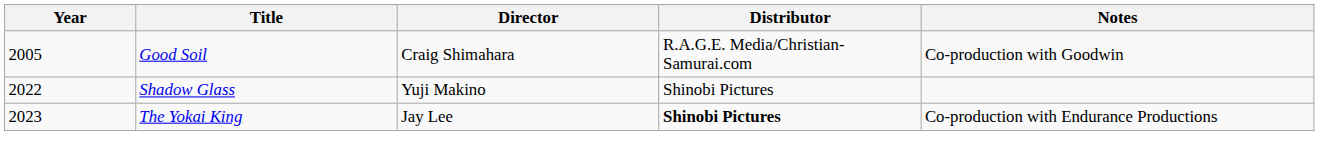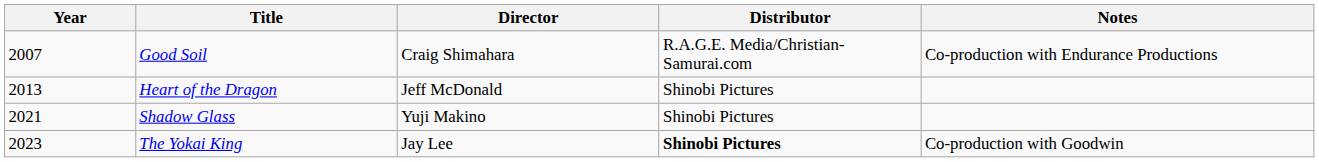Good Soil | Year: 2005 -> 2007
Good Soil | Notes: Co-production with Goodwin -> Co-production with Endurance Productions
+ row: 2013 | Heart of the Dragon | Jeff McDonald | Shinobi Pictures
Shadow Glass | Year: 2022 -> 2021
The Yokai King | Notes: Co-production with Endurance Productions -> Co-production with Goodwin
